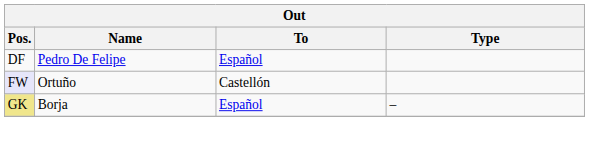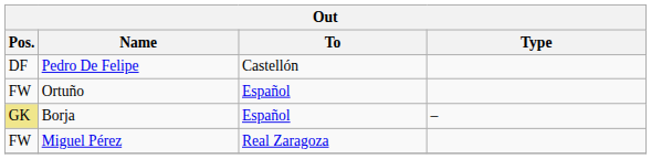Pedro De Felipe | To: Español -> Castellón
Ortuño | Pos.: lavender background -> no background
Ortuño | To: Castellón -> Español
+ row: FW | Miguel Pérez | Real Zaragoza
